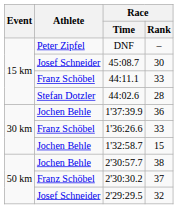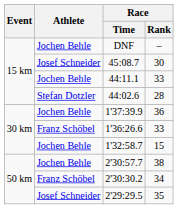DNF | Athlete: Peter Zipfel -> Jochen Behle
44:11.1 | Athlete: Franz Schöbel -> Jochen Behle
2'30:30.2 | Race / Rank: 37 -> 34
2'29:29.5 | Race / Rank: 32 -> 35
